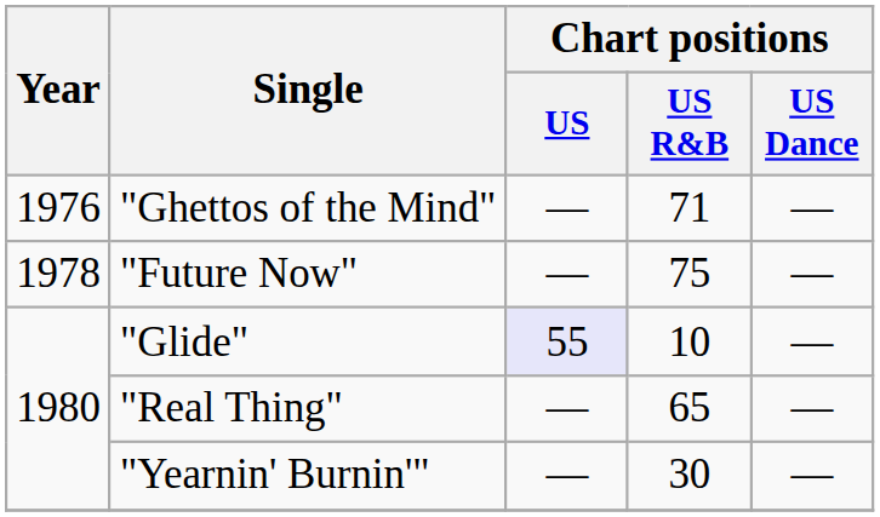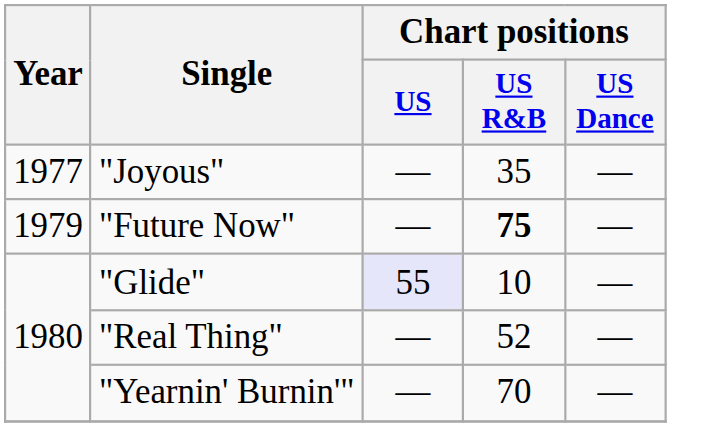- row: 1976 | "Ghettos of the Mind" | — | 71 | —
+ row: 1977 | "Joyous" | — | 35 | —
"Future Now" | Year: 1978 -> 1979
"Future Now" | Chart positions / US R&B: normal -> bold
"Real Thing" | Chart positions / US R&B: 65 -> 52
"Yearnin' Burnin'" | Chart positions / US R&B: 30 -> 70
